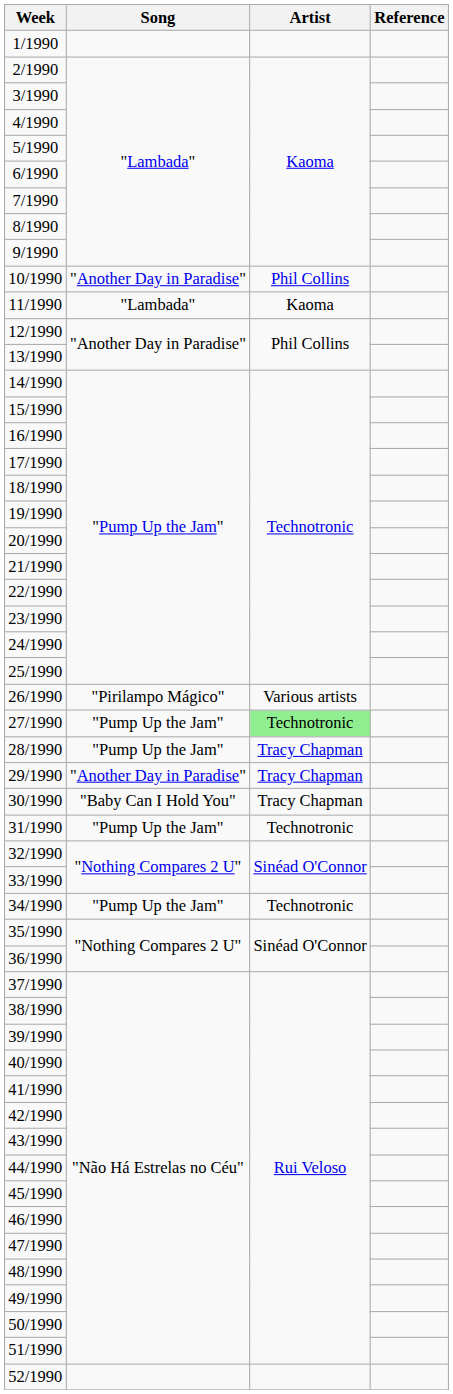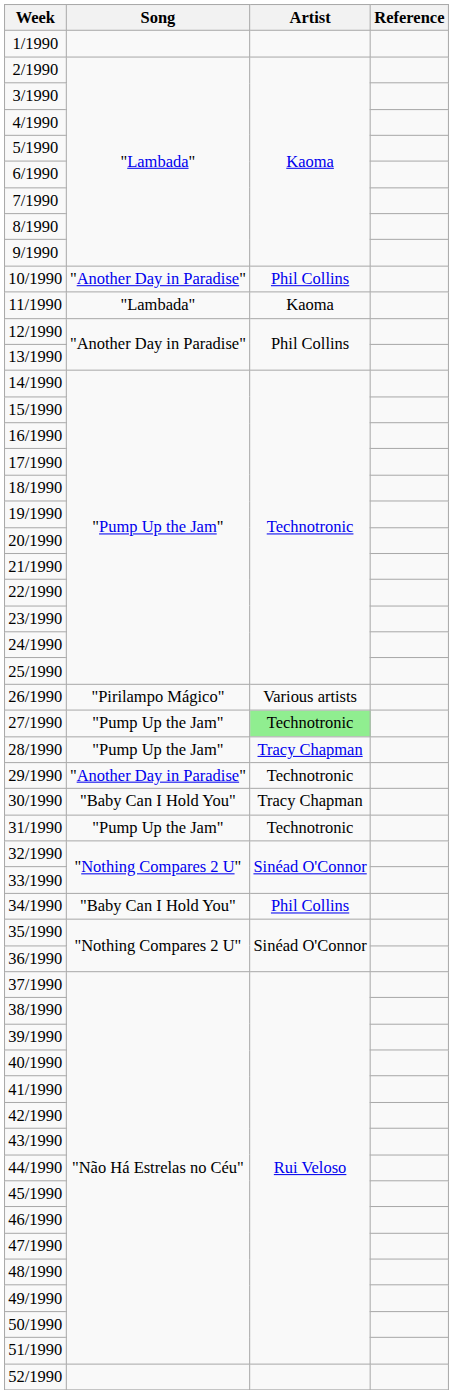29/1990 | Artist: Tracy Chapman -> Technotronic
34/1990 | Song: "Pump Up the Jam" -> "Baby Can I Hold You"
34/1990 | Artist: Technotronic -> Phil Collins
